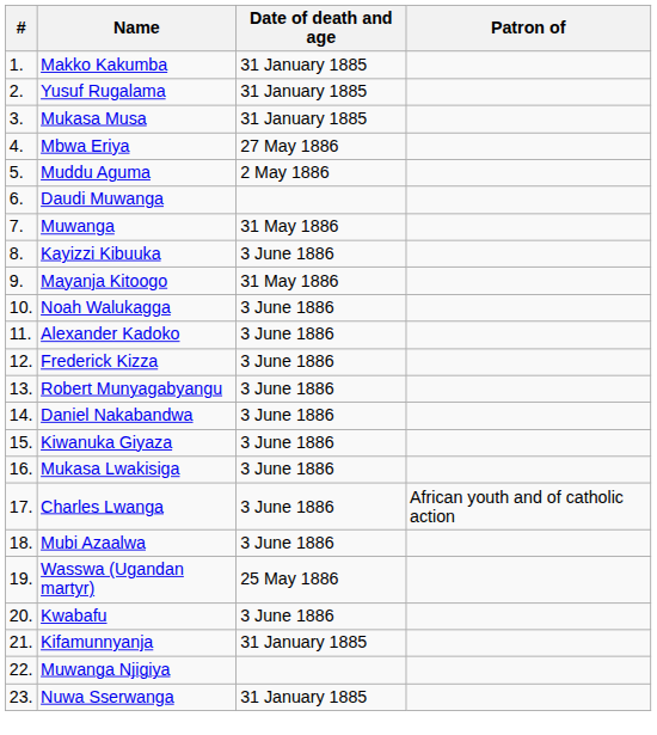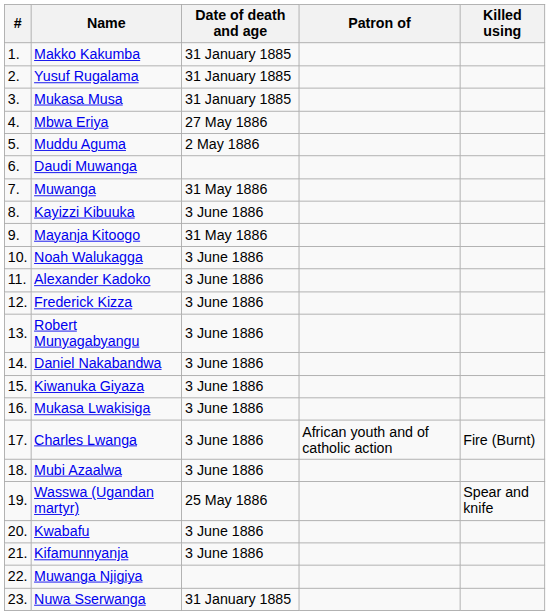+ column: Killed using | Fire (Burnt) | Spear and knife
Kifamunnyanja | Date of death and age: 31 January 1885 -> 3 June 1886
